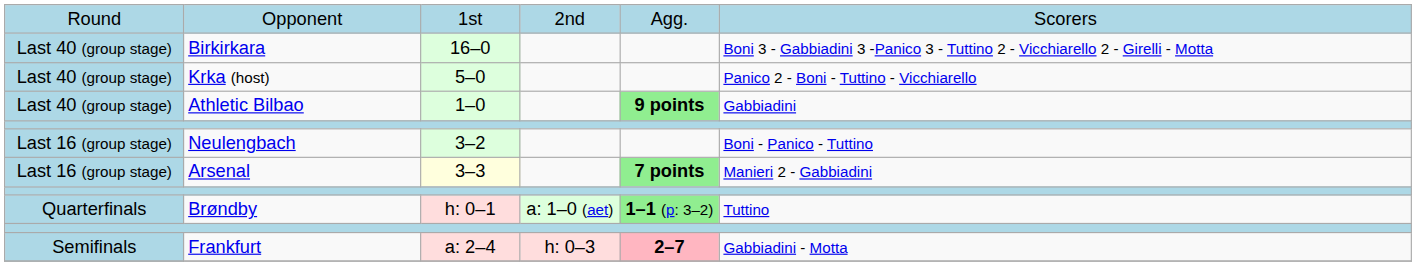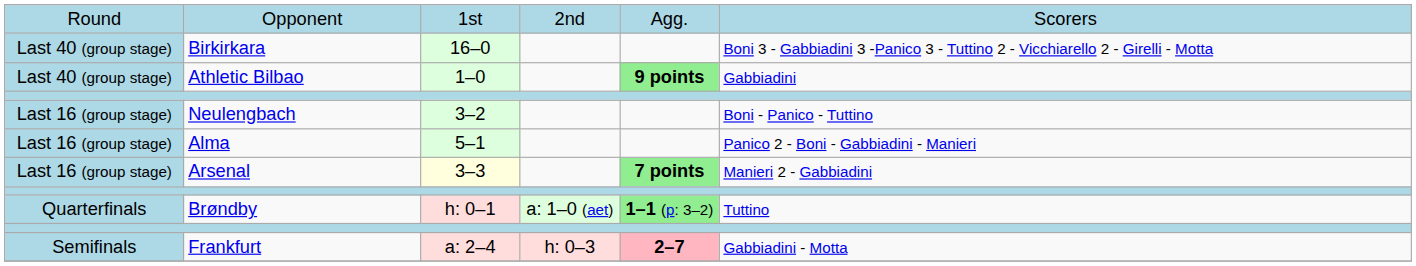- row: Last 40 (group stage) | Krka (host) | 5–0 | Panico 2 - Boni - Tuttino - Vicchiarello
+ row: Last 16 (group stage) | Alma | 5–1 | Panico 2 - Boni - Gabbiadini - Manieri
